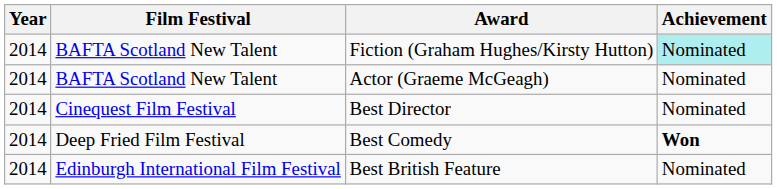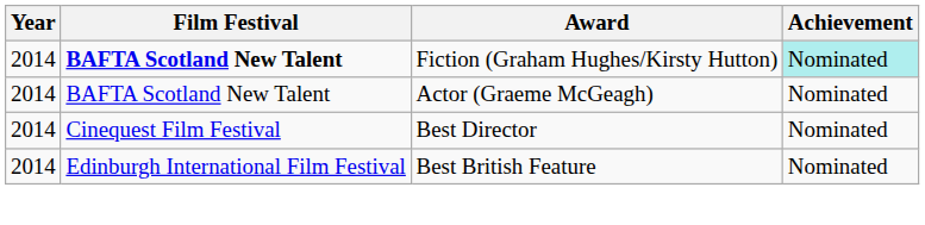Fiction (Graham Hughes/Kirsty Hutton) | Film Festival: normal -> bold
- row: 2014 | Deep Fried Film Festival | Best Comedy | Won
